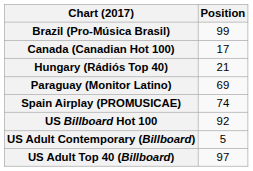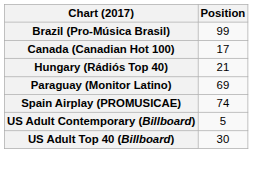- row: US Billboard Hot 100 | 92
US Adult Top 40 (Billboard) | Position: 97 -> 30
